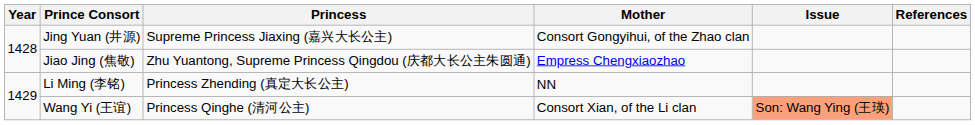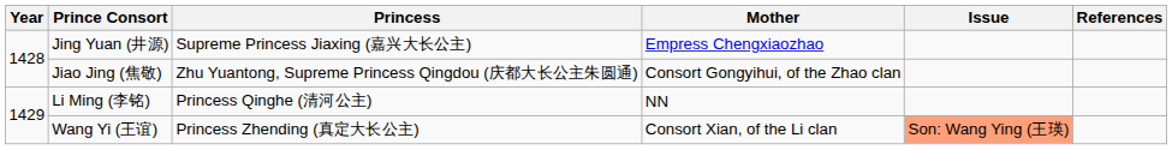Jing Yuan (井源) | Mother: Consort Gongyihui, of the Zhao clan -> Empress Chengxiaozhao
Jiao Jing (焦敬) | Mother: Empress Chengxiaozhao -> Consort Gongyihui, of the Zhao clan
Li Ming (李铭) | Princess: Princess Zhending (真定大长公主) -> Princess Qinghe (清河公主)
Wang Yi (王谊) | Princess: Princess Qinghe (清河公主) -> Princess Zhending (真定大长公主)
